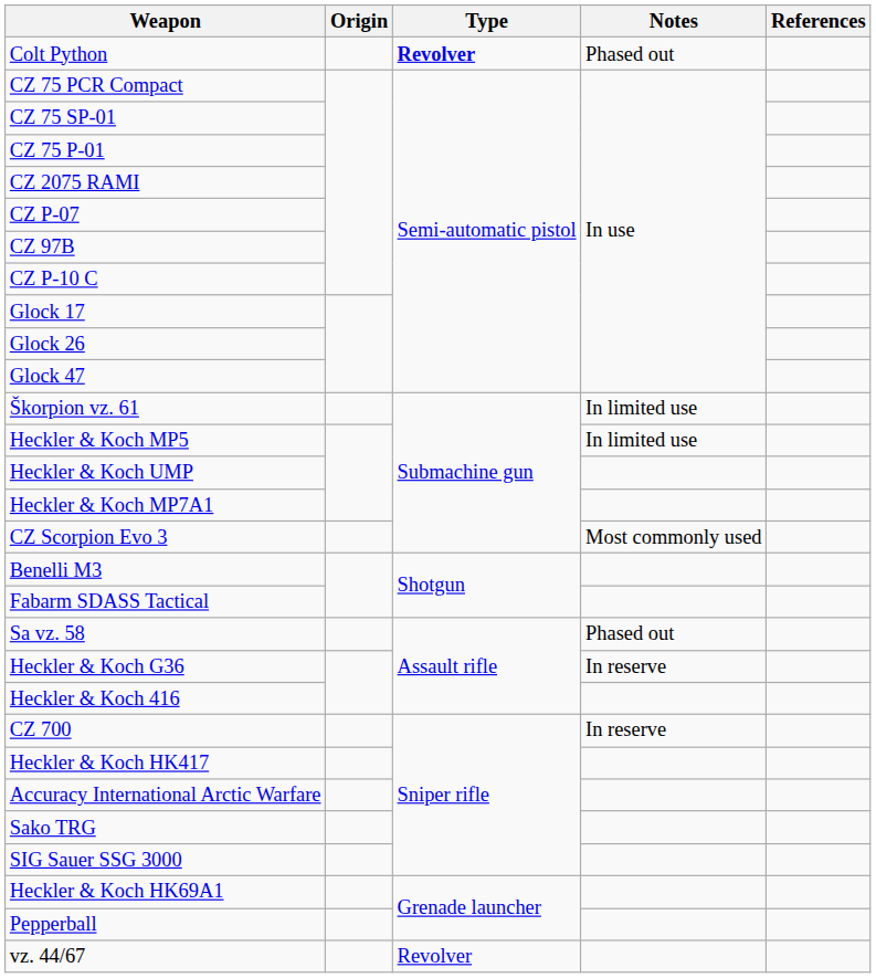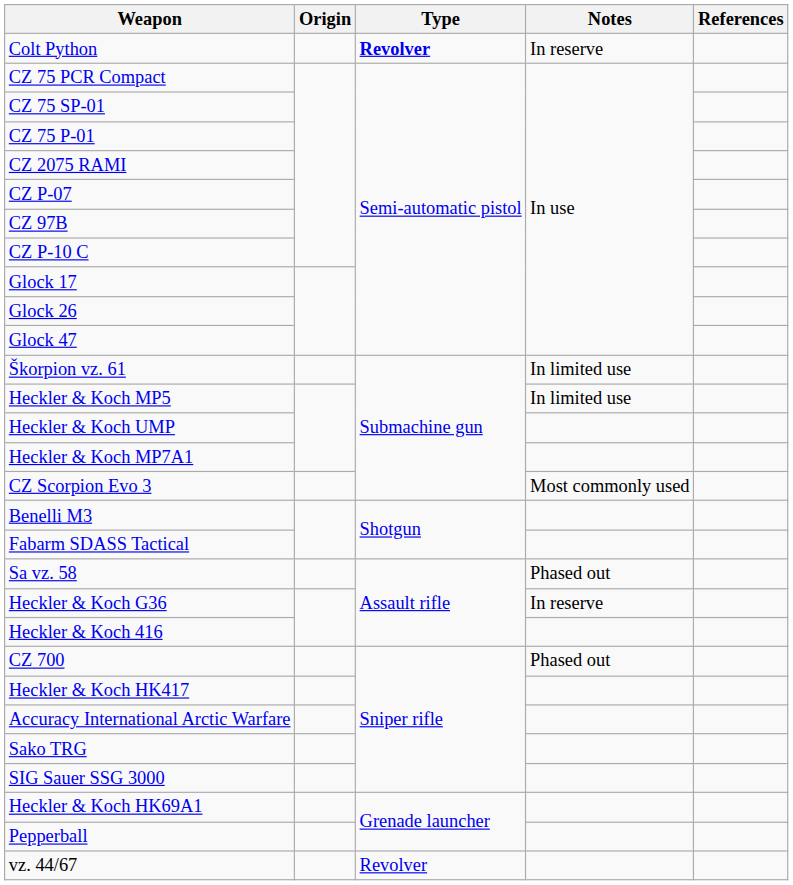Colt Python | Notes: Phased out -> In reserve
CZ 700 | Notes: In reserve -> Phased out
